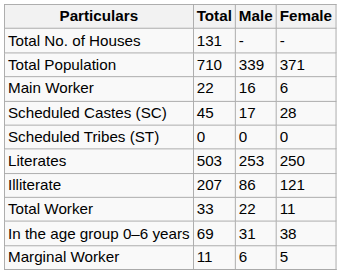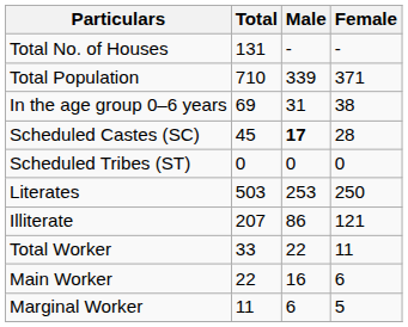rows swapped: In the age group 0–6 years <-> Main Worker
Scheduled Castes (SC) | Male: normal -> bold
